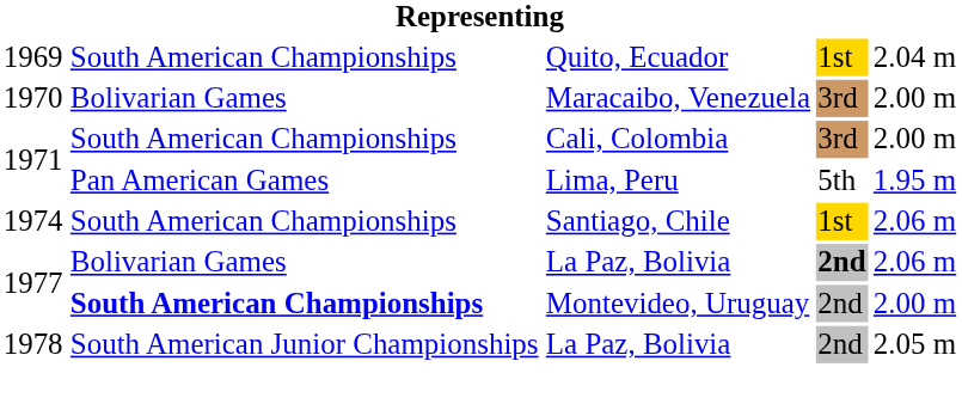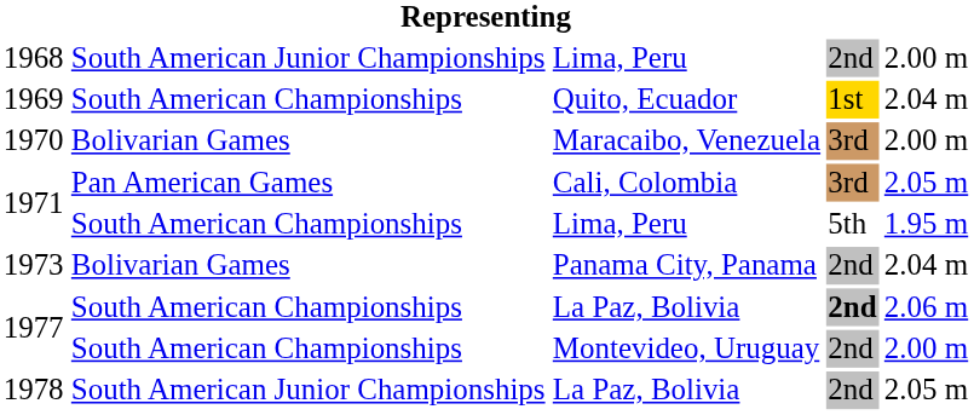+ row: 1968 | South American Junior Championships | Lima, Peru | 2nd | 2.00 m
1971 / Cali, Colombia | column 2: South American Championships -> Pan American Games
1971 / Cali, Colombia | column 5: 2.00 m -> 2.05 m
1971 / Lima, Peru | column 2: Pan American Games -> South American Championships
+ row: 1973 | Bolivarian Games | Panama City, Panama | 2nd | 2.04 m
- row: 1974 | South American Championships | Santiago, Chile | 1st | 2.06 m
1977 / La Paz, Bolivia | column 2: Bolivarian Games -> South American Championships
1977 / Montevideo, Uruguay | column 2: bold -> normal
